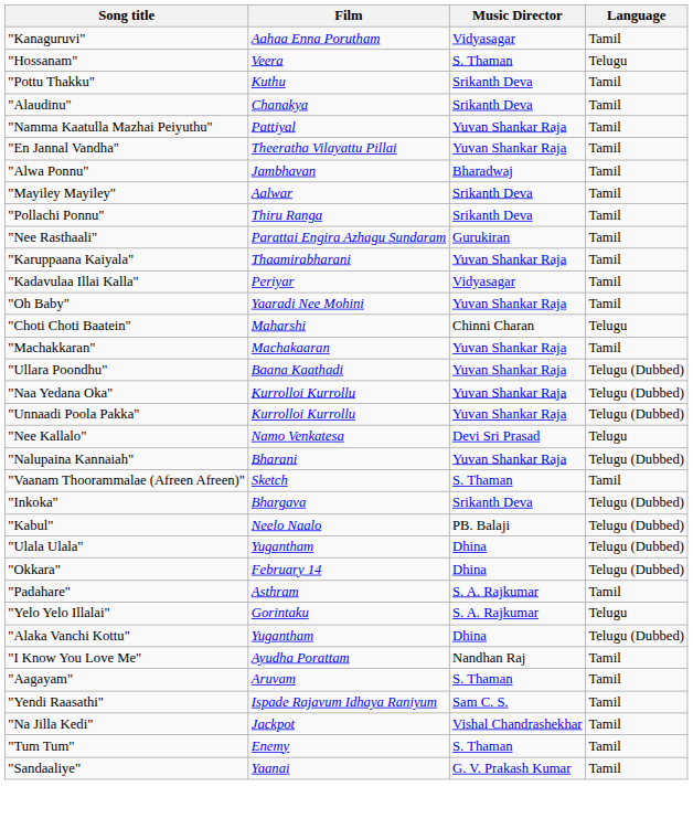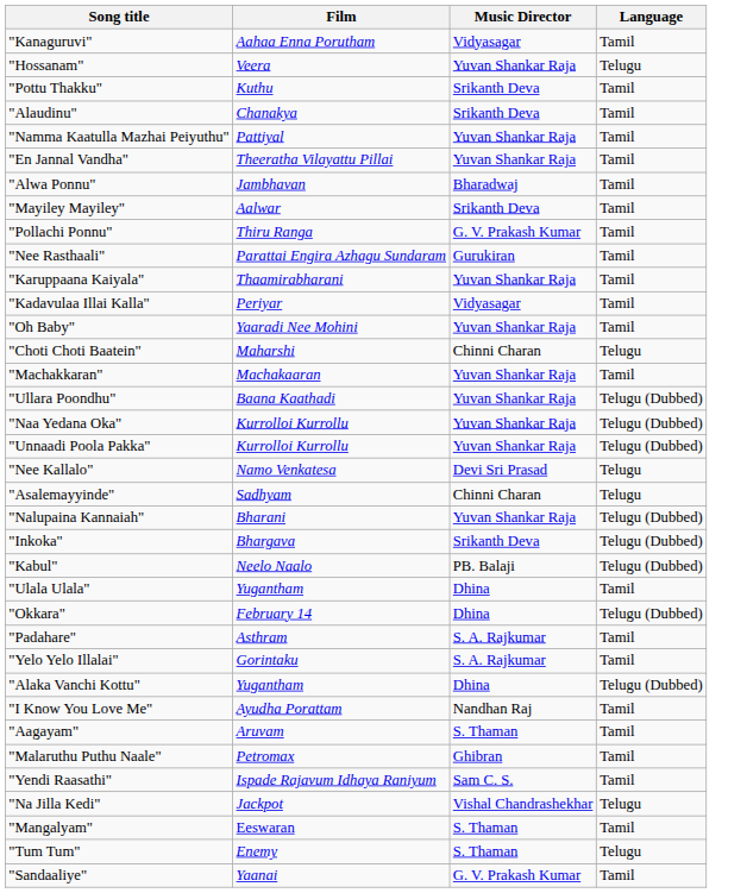"Hossanam" | Music Director: S. Thaman -> Yuvan Shankar Raja
"Pollachi Ponnu" | Music Director: Srikanth Deva -> G. V. Prakash Kumar
+ row: "Asalemayyinde" | Sadhyam | Chinni Charan | Telugu
- row: "Vaanam Thoorammalae (Afreen Afreen)" | Sketch | S. Thaman | Tamil
"Ulala Ulala" | Language: Telugu (Dubbed) -> Tamil
"Yelo Yelo Illalai" | Language: Telugu -> Tamil
+ row: "Malaruthu Puthu Naale" | Petromax | Ghibran | Tamil
"Na Jilla Kedi" | Language: Tamil -> Telugu
+ row: "Mangalyam" | Eeswaran | S. Thaman | Tamil
"Tum Tum" | Language: Tamil -> Telugu
